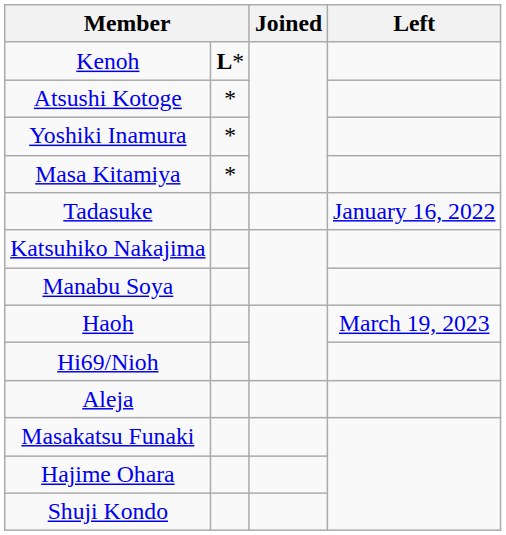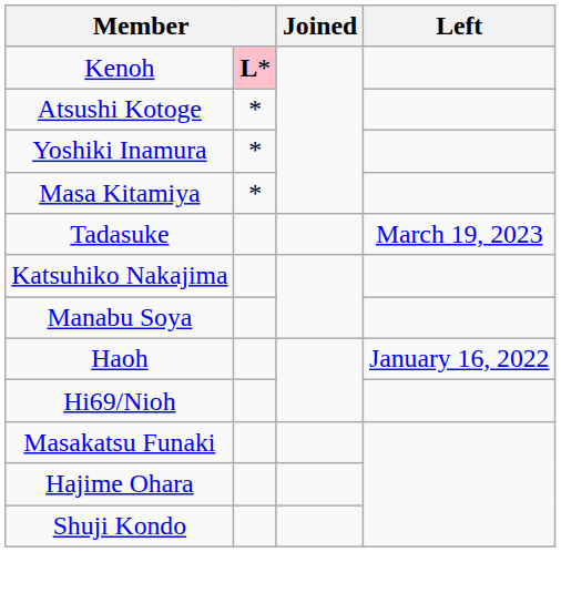Kenoh | column 2: no background -> pink background
Tadasuke | Left: January 16, 2022 -> March 19, 2023
Haoh | Left: March 19, 2023 -> January 16, 2022
- row: Aleja
